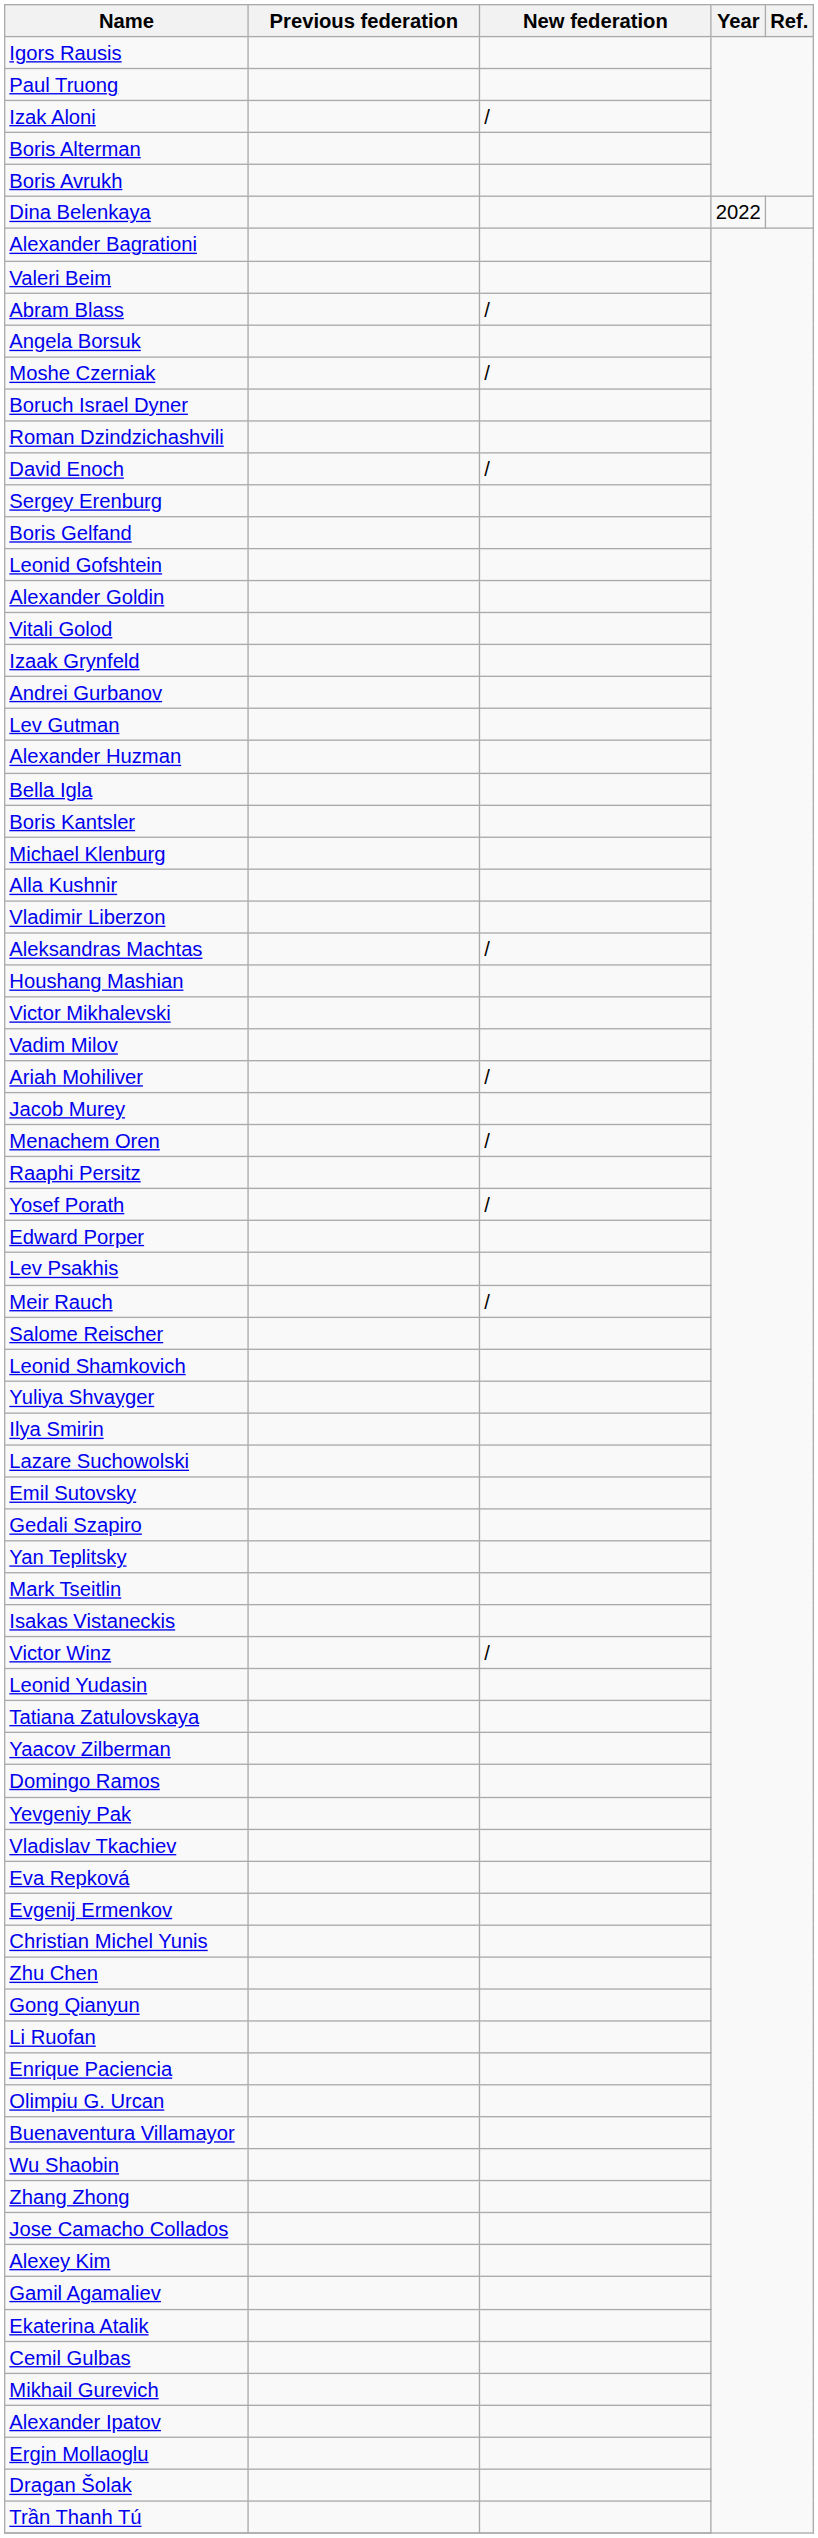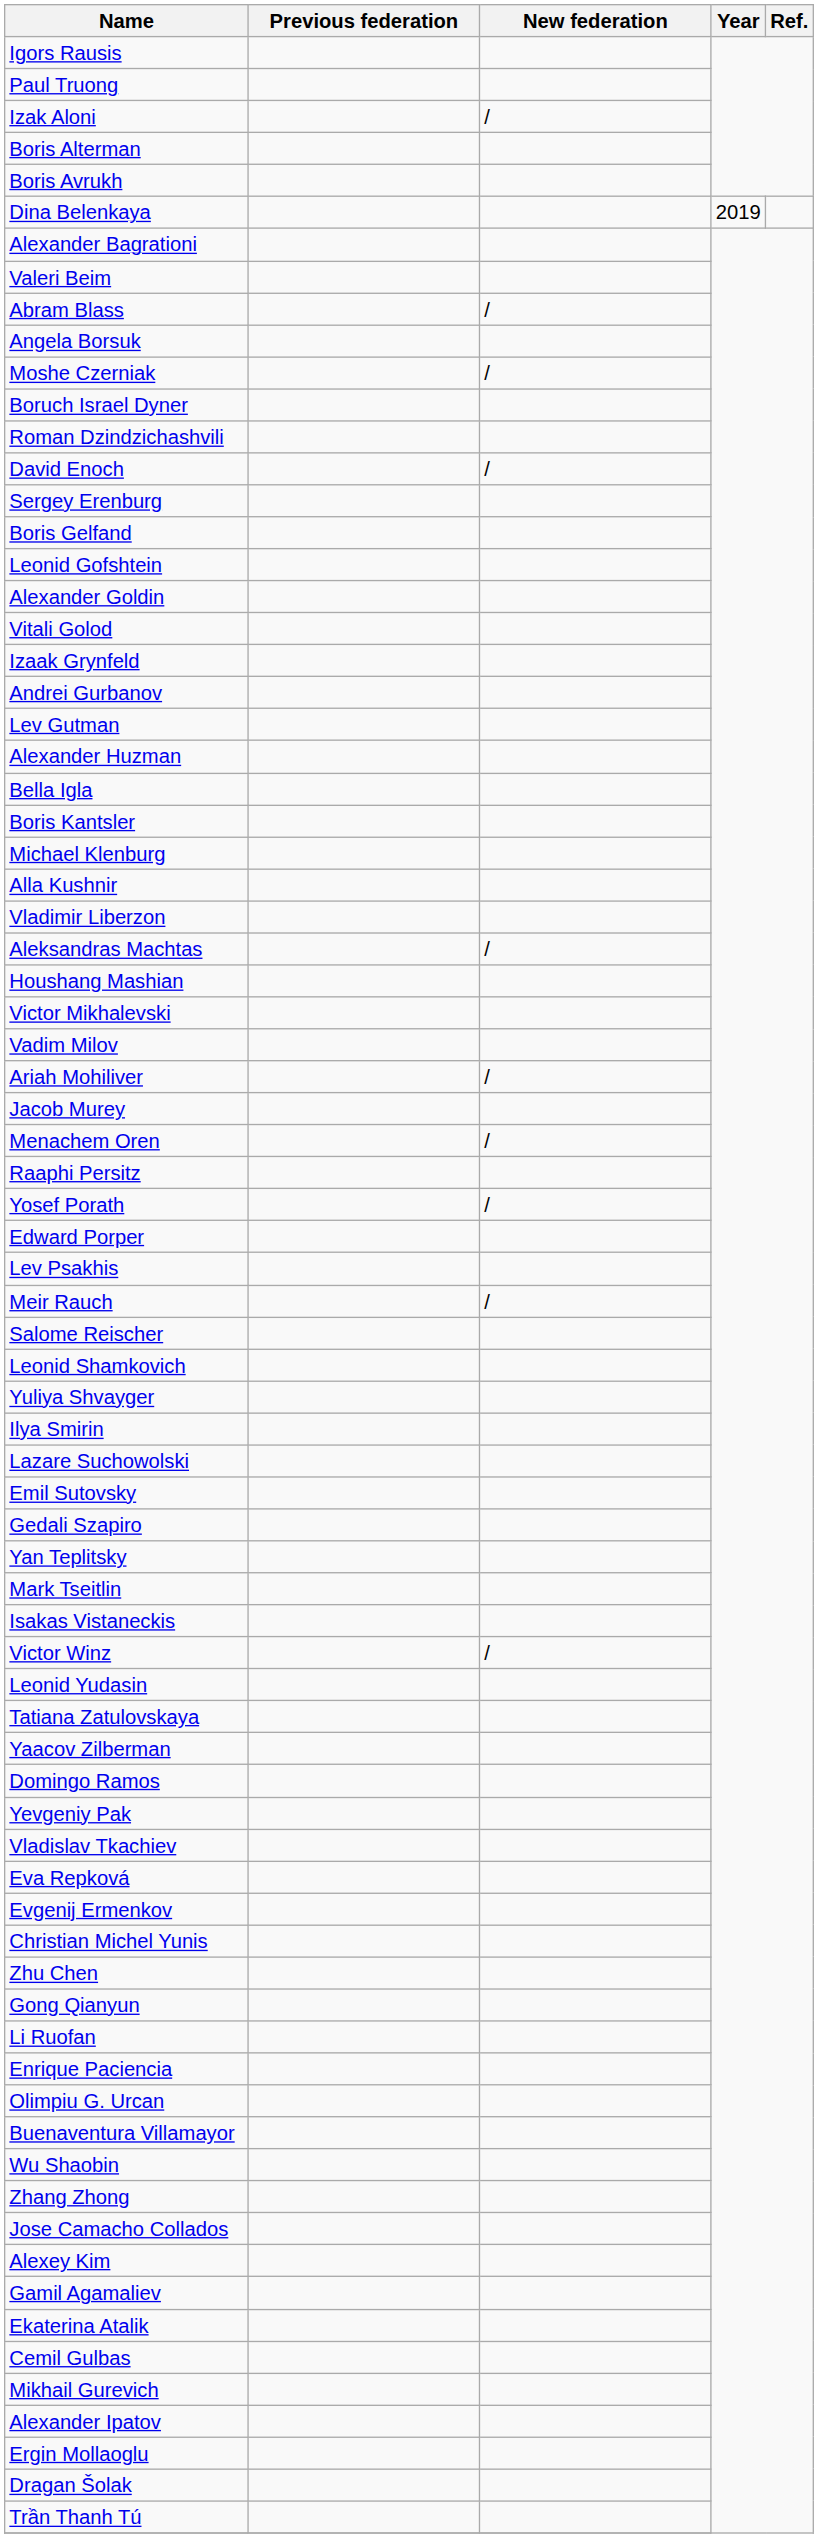Dina Belenkaya | Year: 2022 -> 2019
